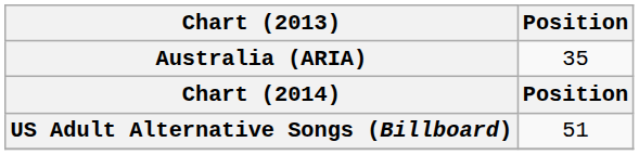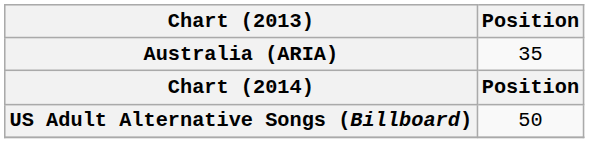US Adult Alternative Songs (Billboard) | Position: 51 -> 50
